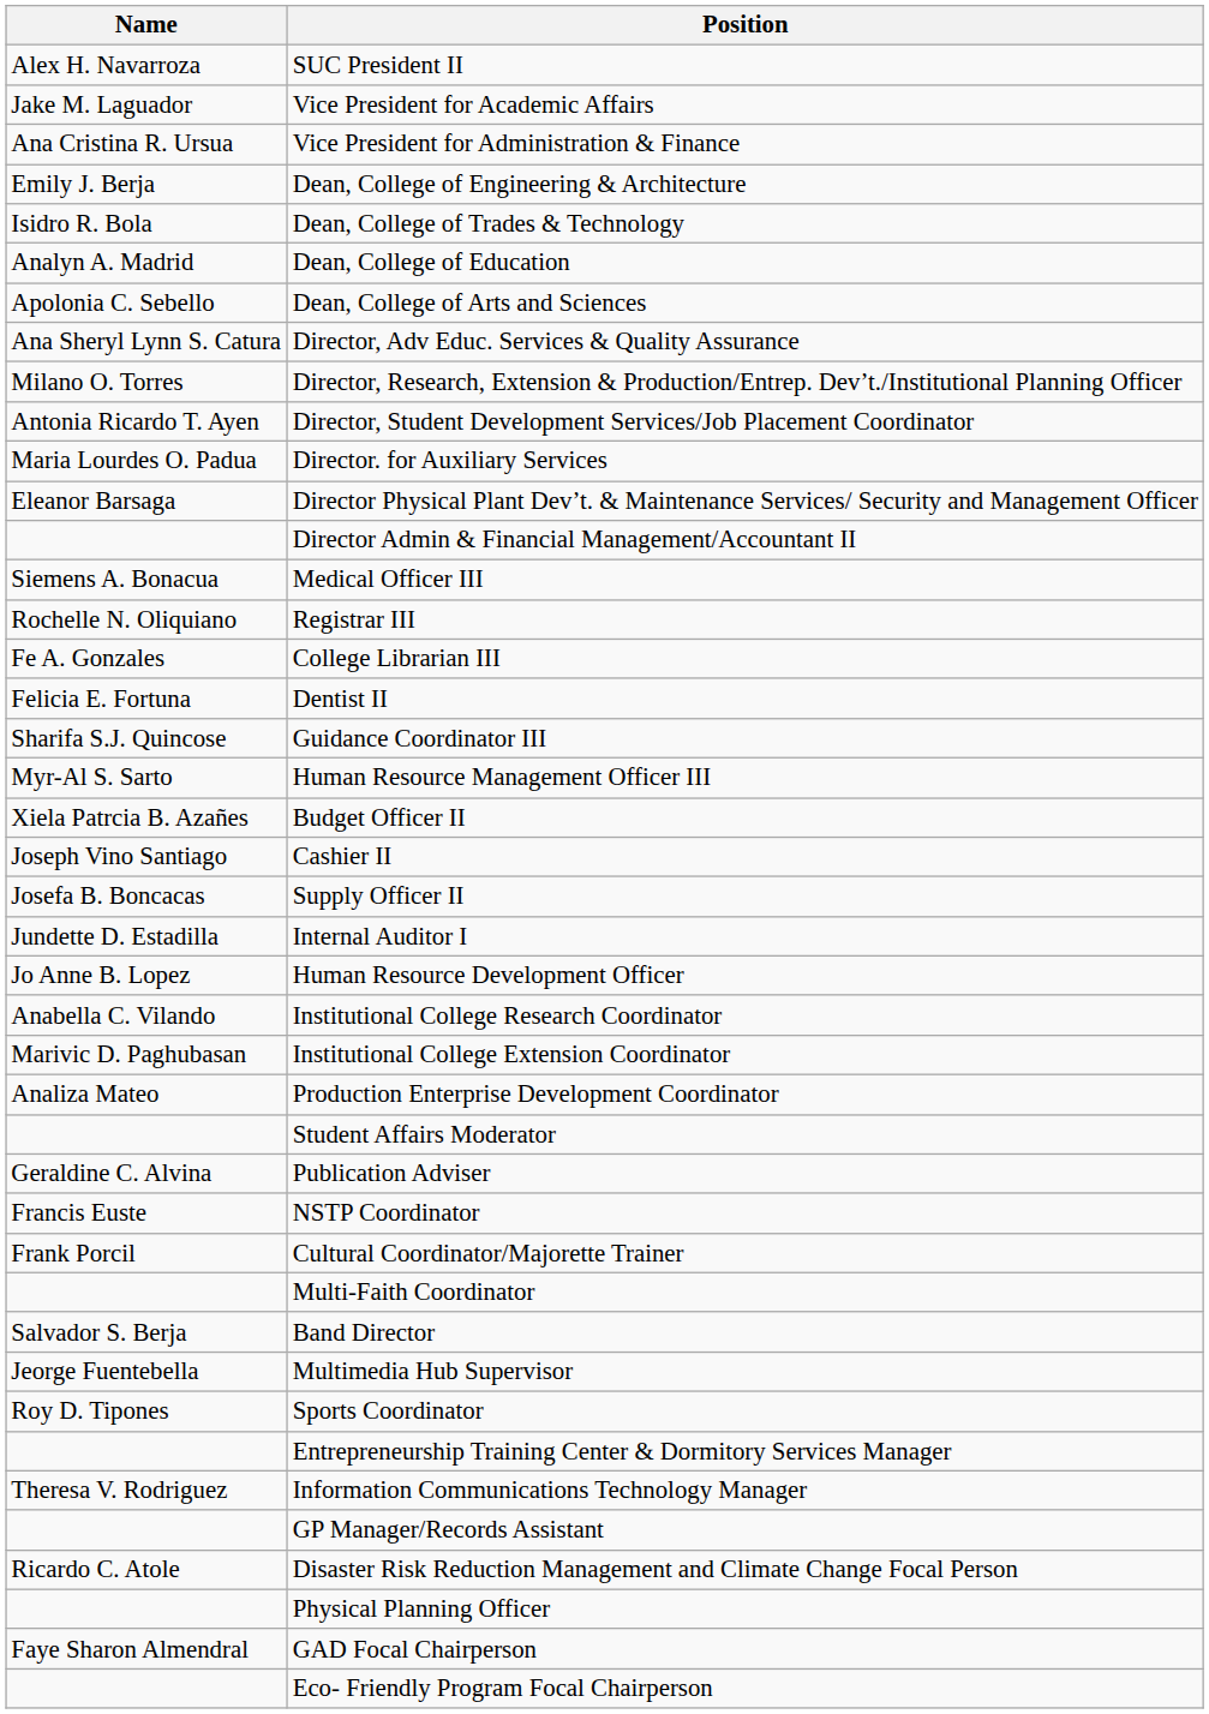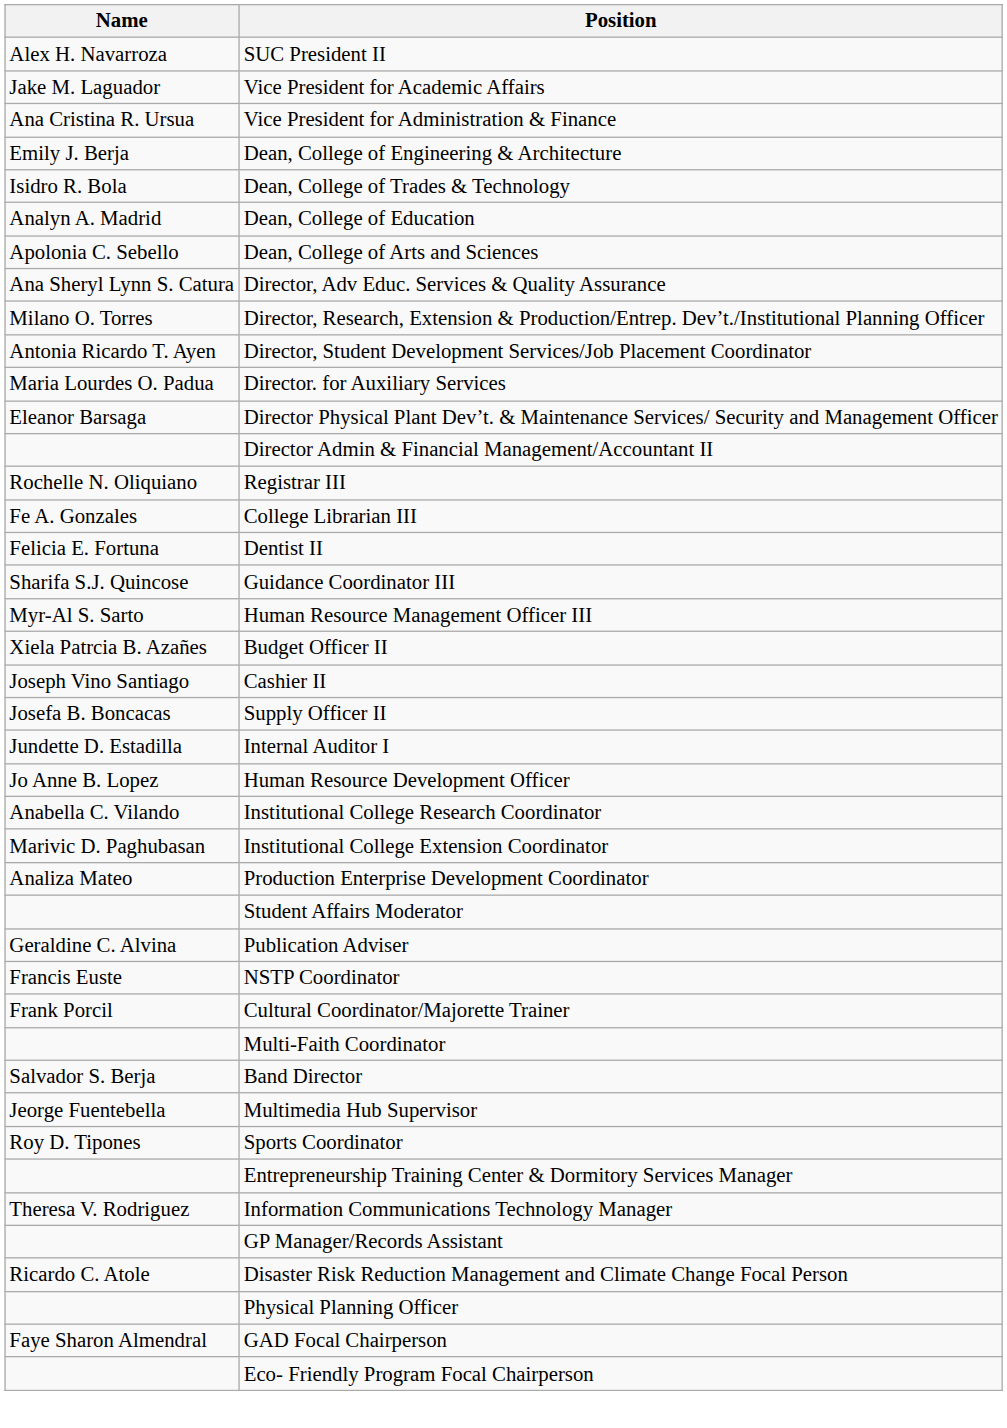- row: Siemens A. Bonacua | Medical Officer III
